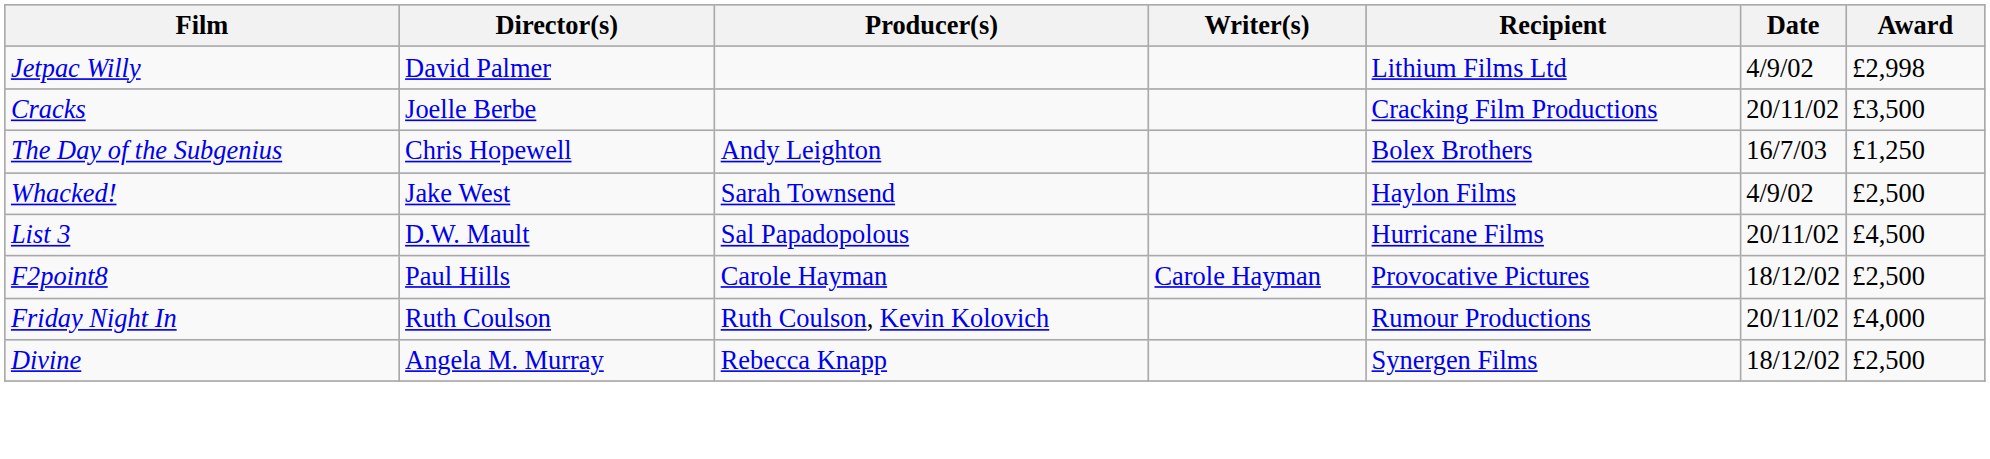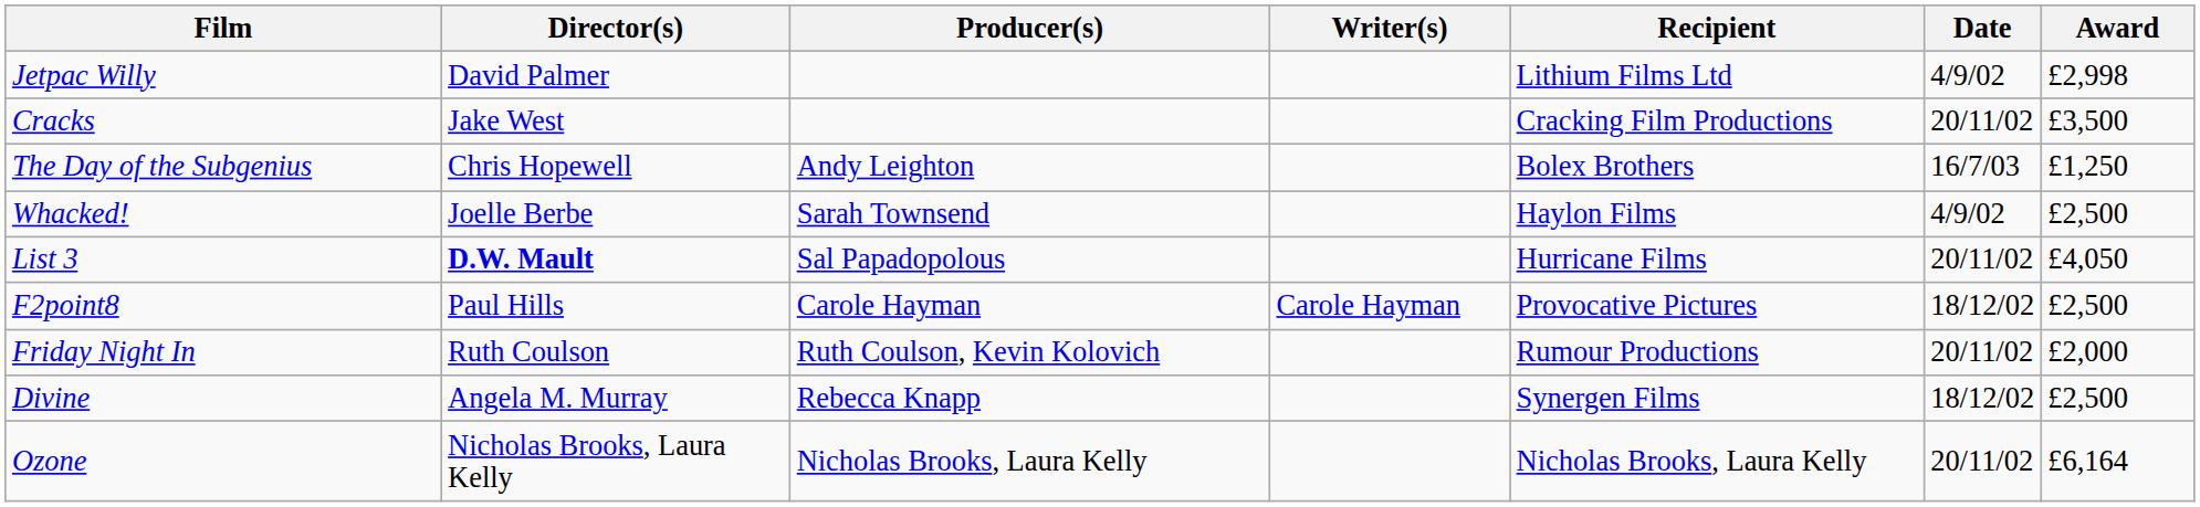Cracks | Director(s): Joelle Berbe -> Jake West
Whacked! | Director(s): Jake West -> Joelle Berbe
List 3 | Director(s): normal -> bold
List 3 | Award: £4,500 -> £4,050
Friday Night In | Award: £4,000 -> £2,000
+ row: Ozone | Nicholas Brooks, Laura Kelly | Nicholas Brooks, Laura Kelly | Nicholas Brooks, Laura Kelly | 20/11/02 | £6,164
